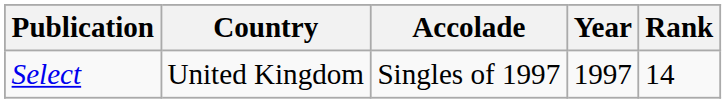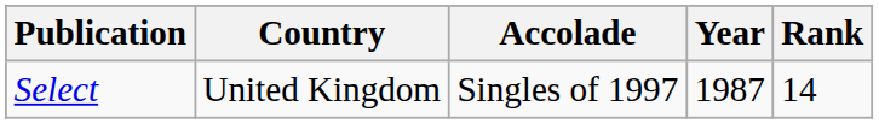Select | Year: 1997 -> 1987
